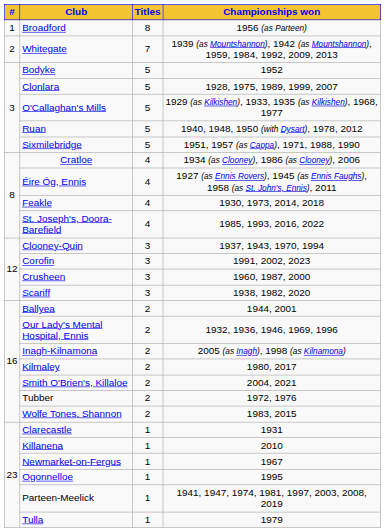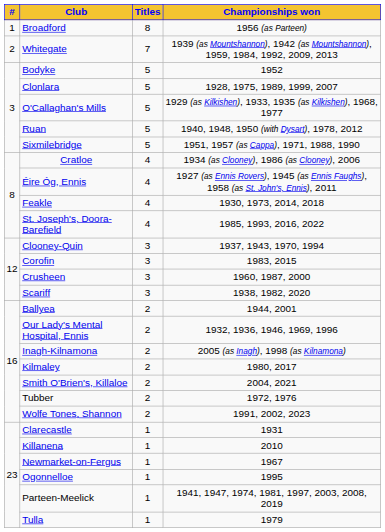Corofin | Championships won: 1991, 2002, 2023 -> 1983, 2015
Wolfe Tones, Shannon | Championships won: 1983, 2015 -> 1991, 2002, 2023
